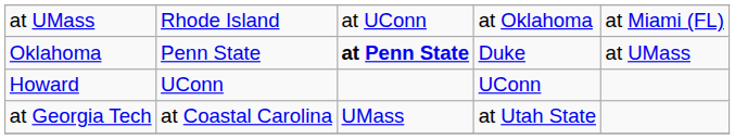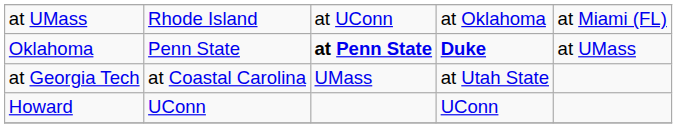Oklahoma | column 4: normal -> bold
rows swapped: at Georgia Tech <-> Howard
